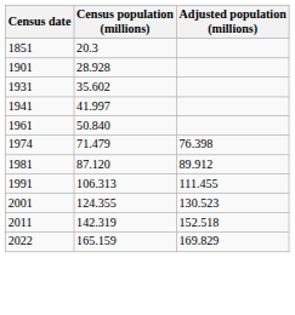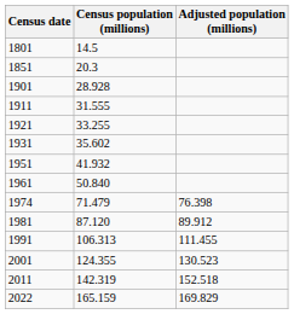+ row: 1801 | 14.5
+ row: 1911 | 31.555
+ row: 1921 | 33.255
- row: 1941 | 41.997
+ row: 1951 | 41.932
